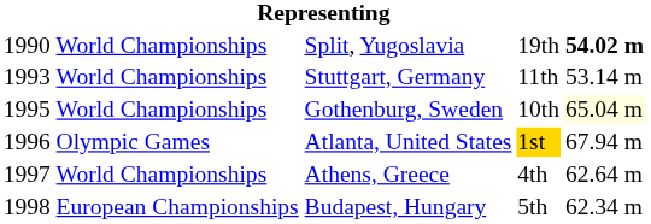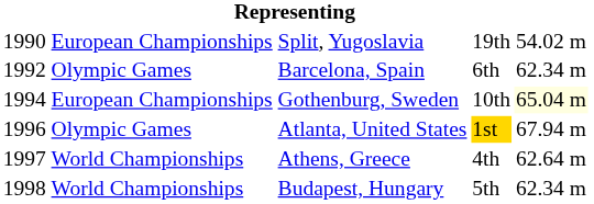Split, Yugoslavia | column 2: World Championships -> European Championships
Split, Yugoslavia | column 5: bold -> normal
+ row: 1992 | Olympic Games | Barcelona, Spain | 6th | 62.34 m
- row: 1993 | World Championships | Stuttgart, Germany | 11th | 53.14 m
Gothenburg, Sweden | column 1: 1995 -> 1994
Gothenburg, Sweden | column 2: World Championships -> European Championships
Budapest, Hungary | column 2: European Championships -> World Championships
